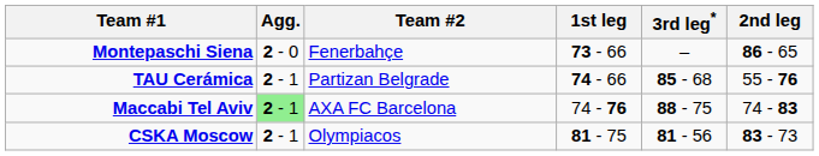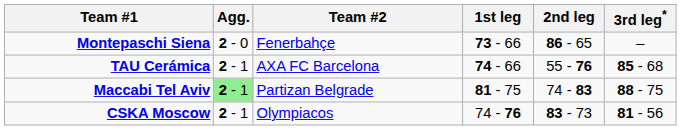columns swapped: 2nd leg <-> 3rd leg*
TAU Cerámica | Team #2: Partizan Belgrade -> AXA FC Barcelona
Maccabi Tel Aviv | Team #2: AXA FC Barcelona -> Partizan Belgrade
Maccabi Tel Aviv | 1st leg: 74 - 76 -> 81 - 75
CSKA Moscow | 1st leg: 81 - 75 -> 74 - 76
